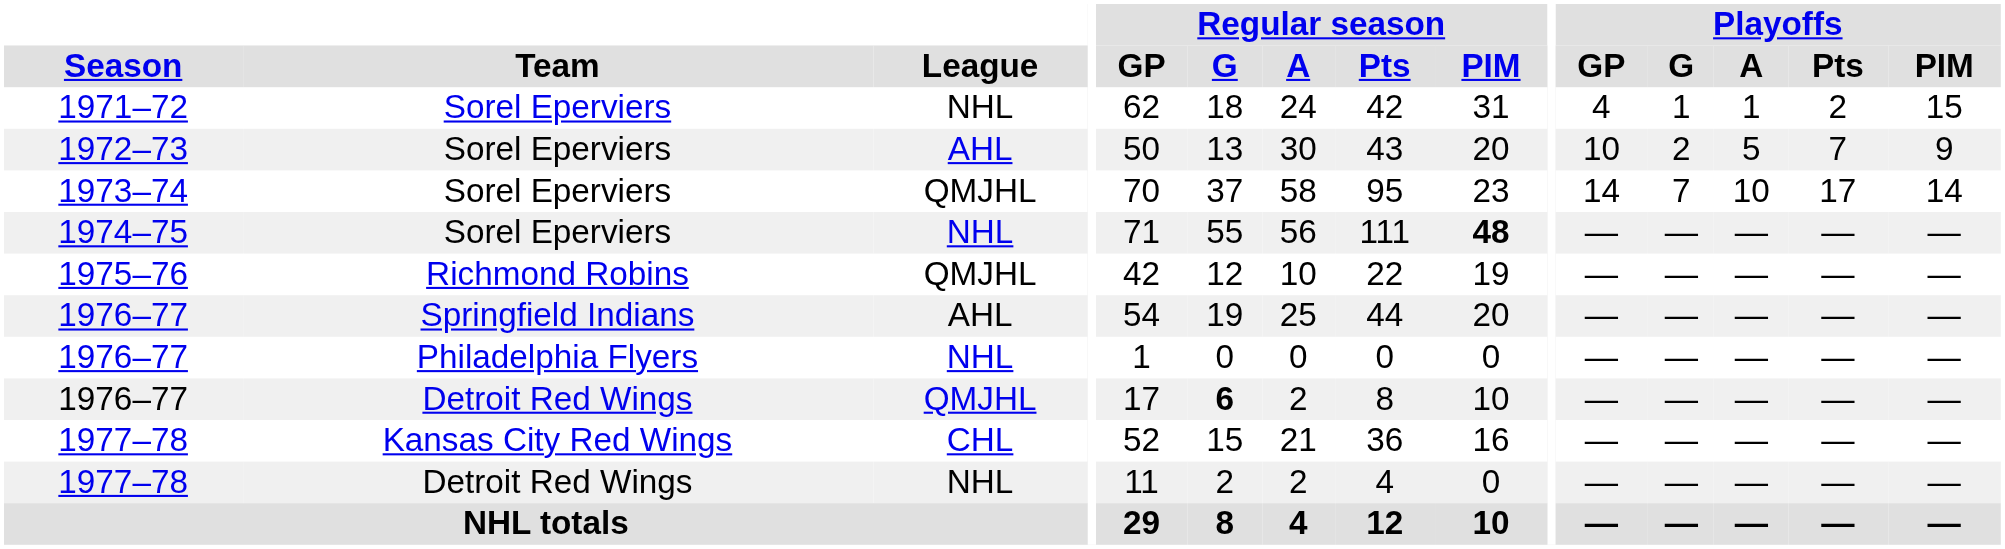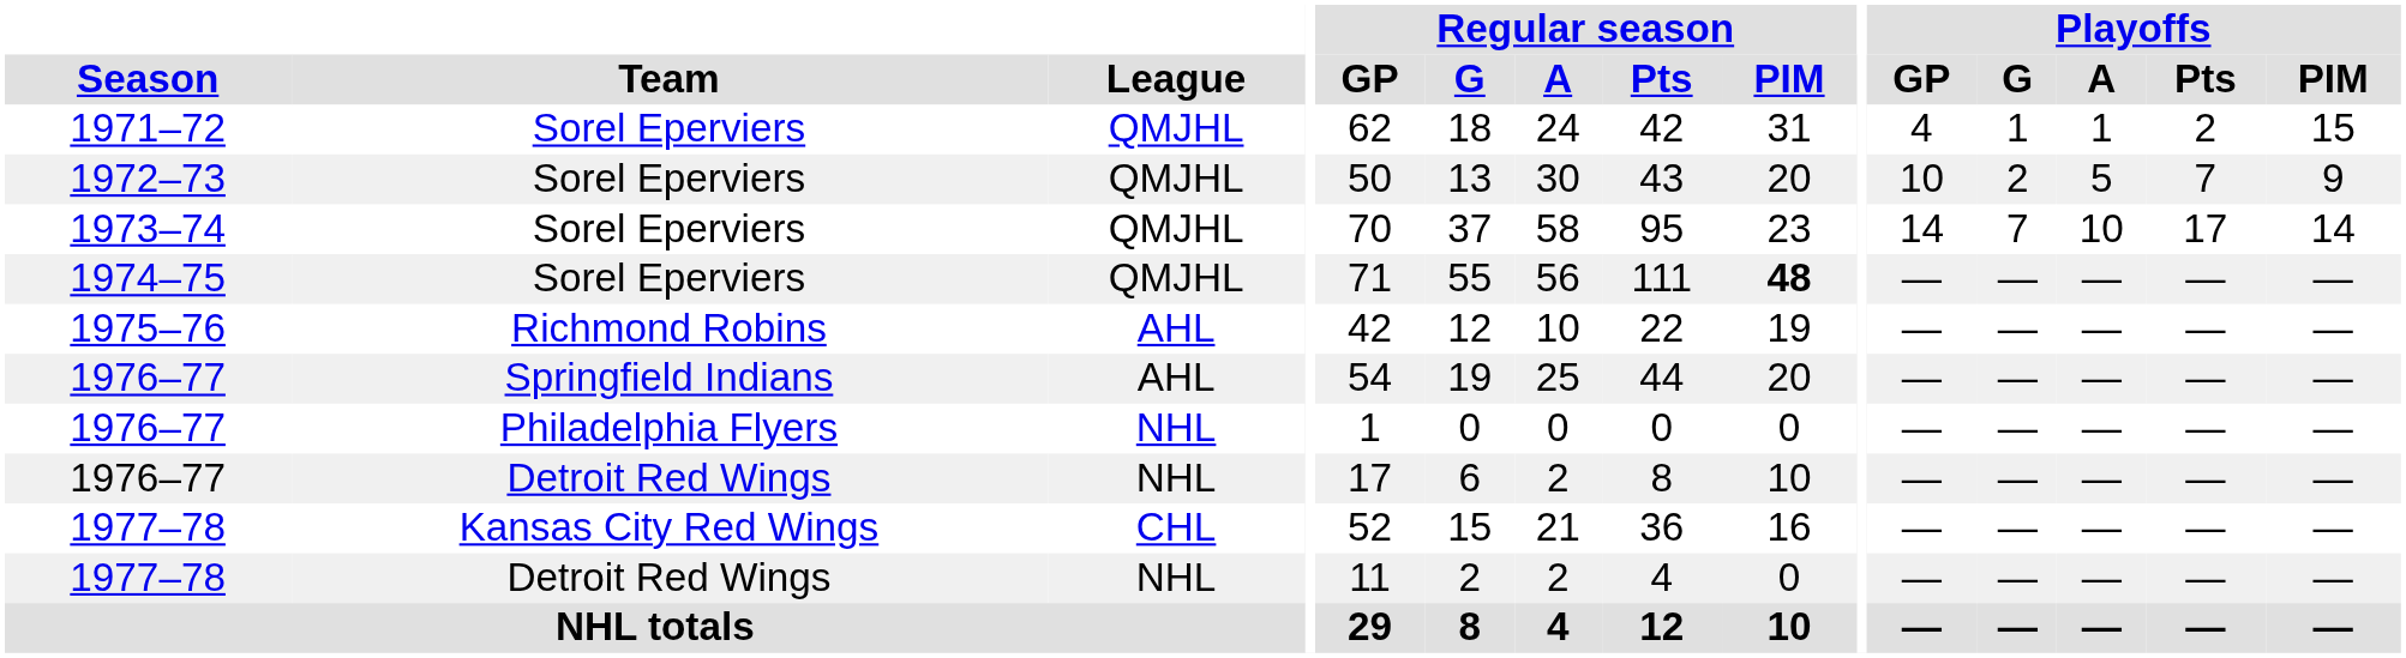1971–72 | League: NHL -> QMJHL
1972–73 | League: AHL -> QMJHL
1974–75 | League: NHL -> QMJHL
1975–76 | League: QMJHL -> AHL
1976–77 / Detroit Red Wings | League: QMJHL -> NHL
1976–77 / Detroit Red Wings | Regular season / G: bold -> normal
